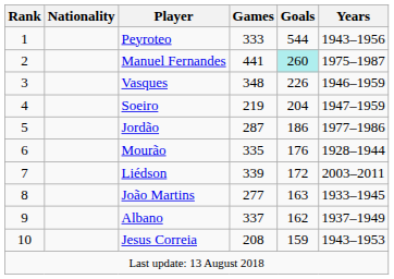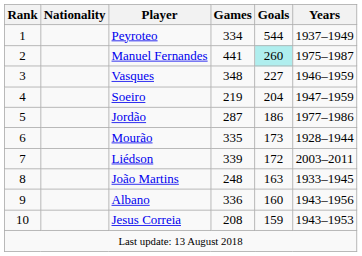Peyroteo | Games: 333 -> 334
Peyroteo | Years: 1943–1956 -> 1937–1949
Vasques | Goals: 226 -> 227
Mourão | Goals: 176 -> 173
João Martins | Games: 277 -> 248
Albano | Games: 337 -> 336
Albano | Goals: 162 -> 160
Albano | Years: 1937–1949 -> 1943–1956
